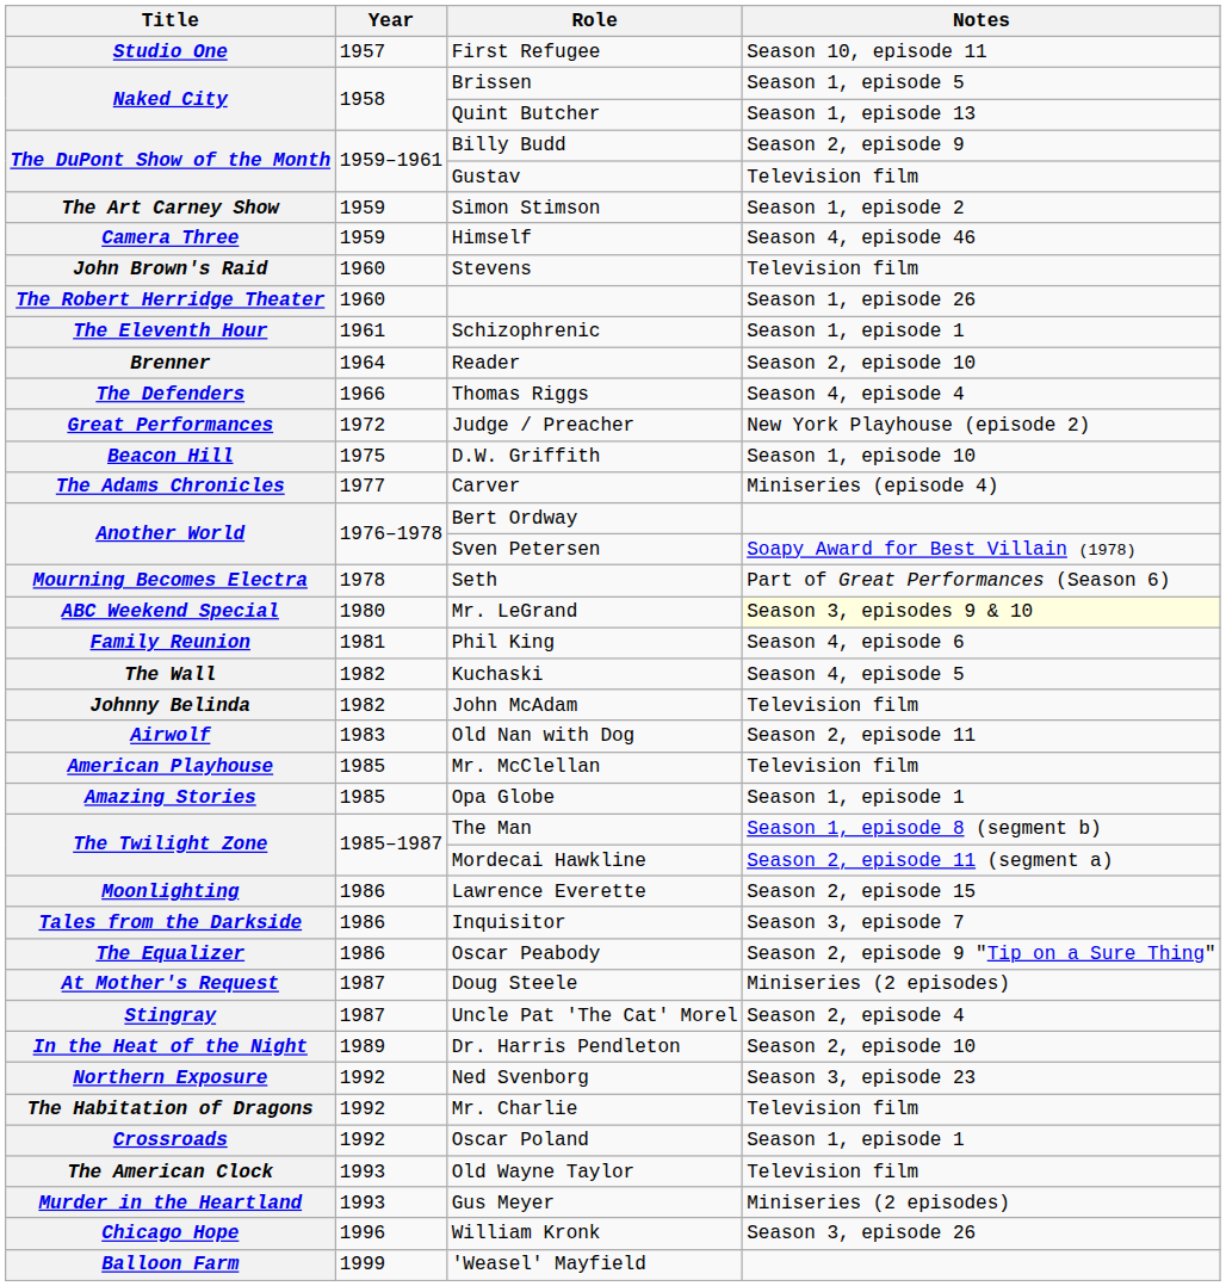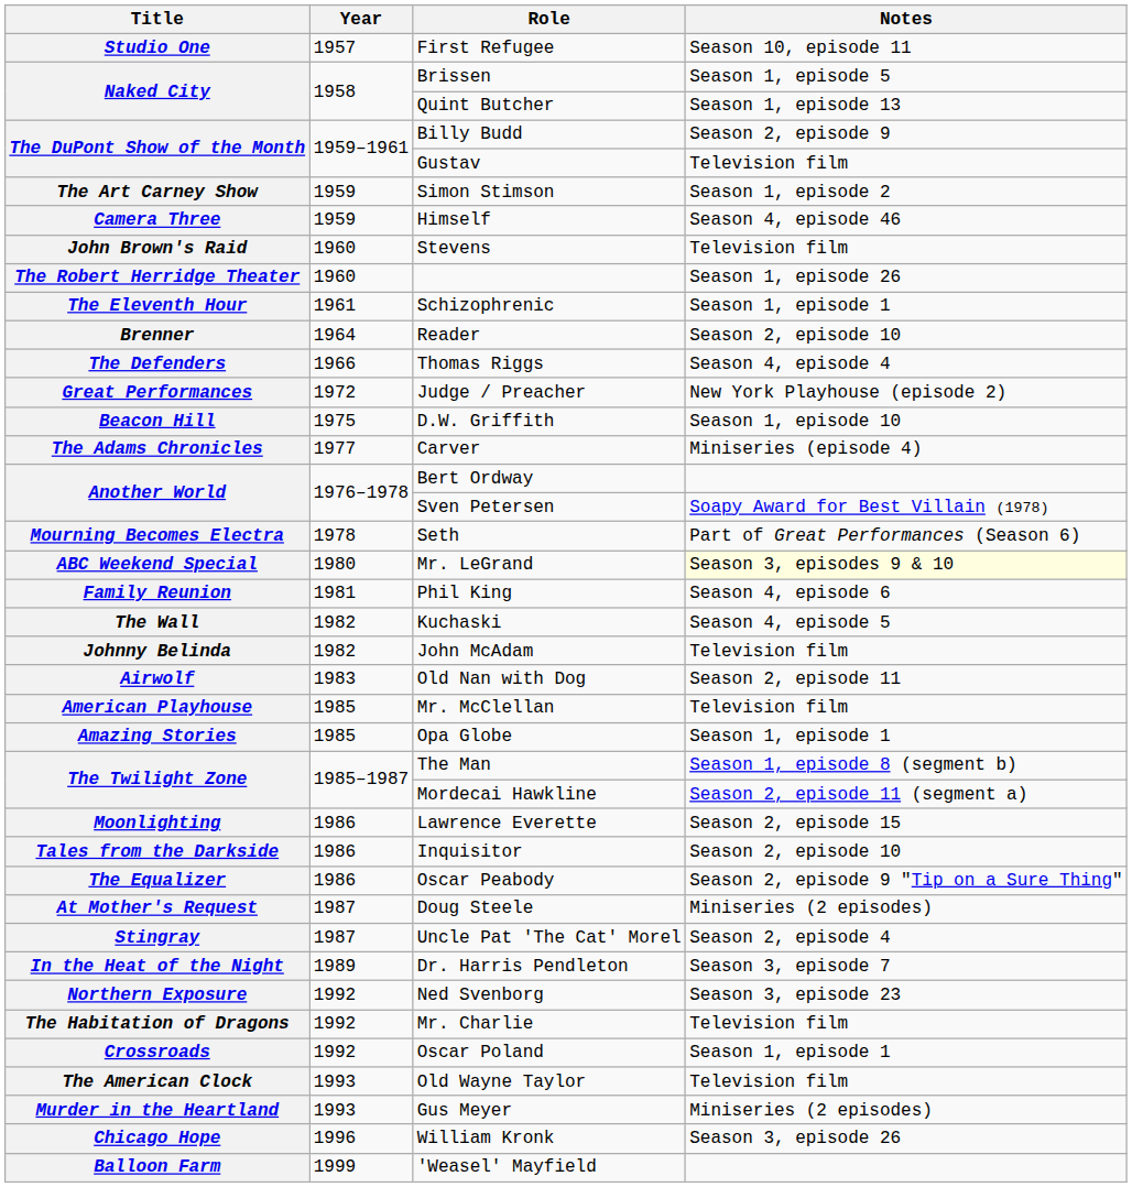Tales from the Darkside | Notes: Season 3, episode 7 -> Season 2, episode 10
In the Heat of the Night | Notes: Season 2, episode 10 -> Season 3, episode 7
